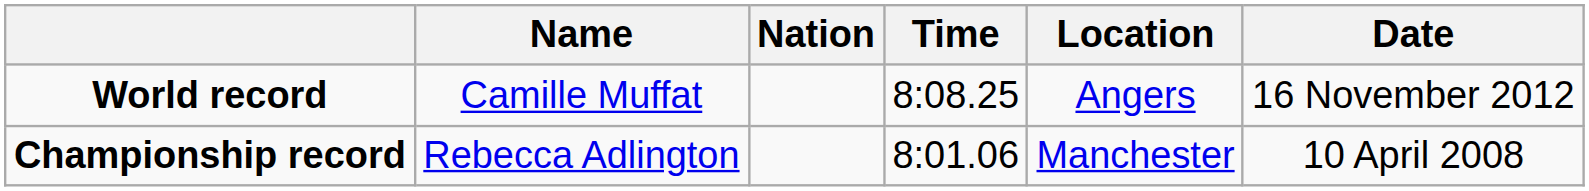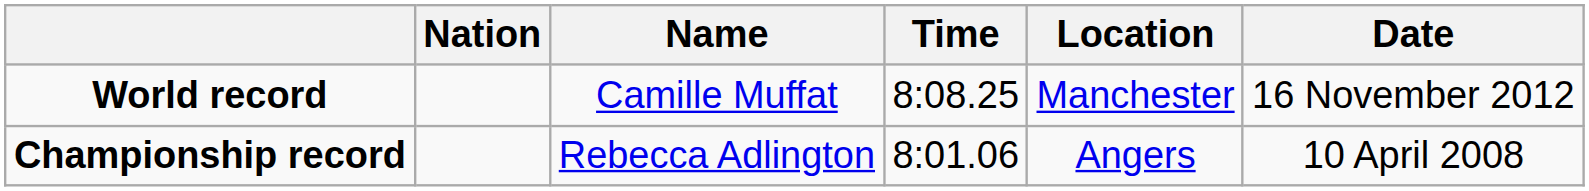columns swapped: Name <-> Nation
World record | Location: Angers -> Manchester
Championship record | Location: Manchester -> Angers
